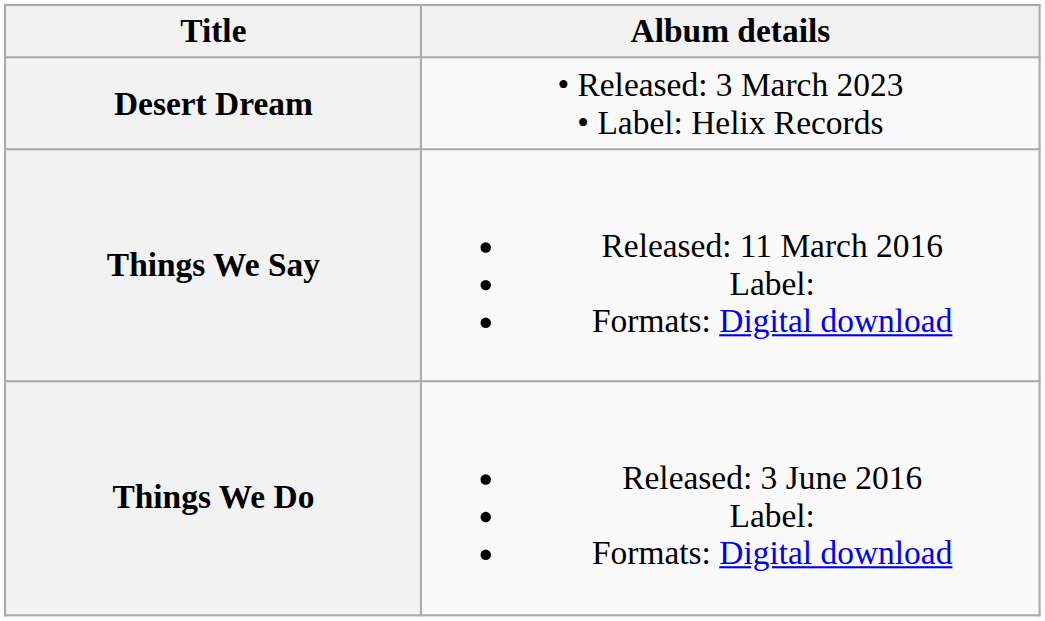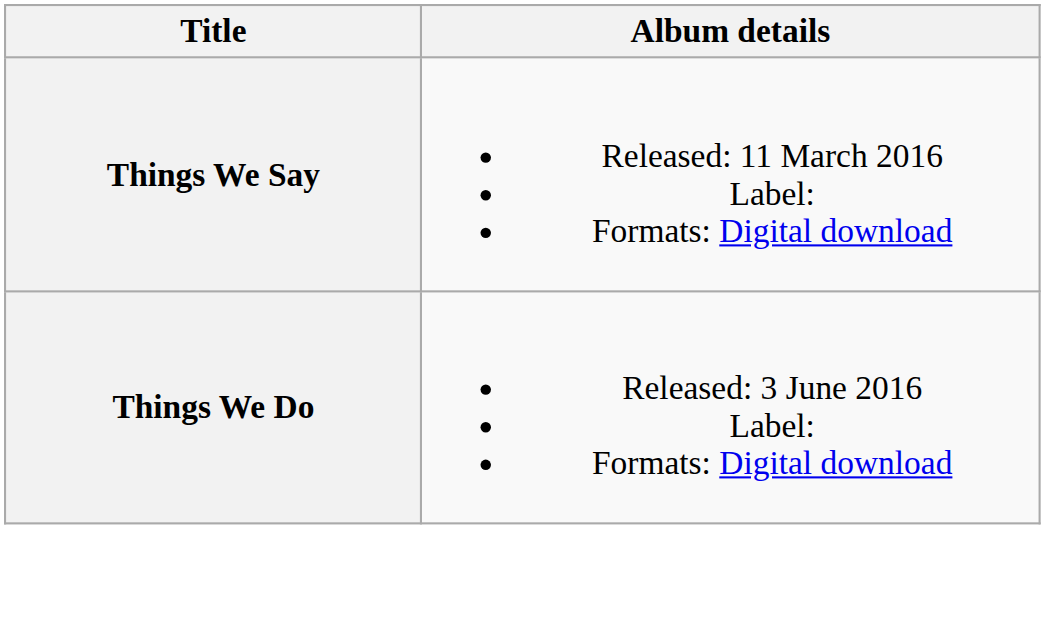- row: Desert Dream | • Released: 3 March 2023 • Label: Helix Records
